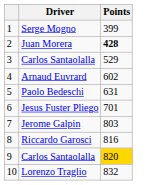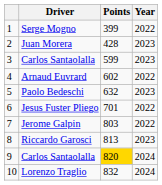+ column: Year | 2022 | 2023 | 2023 | 2022 | 2023 | 2022 | 2022 | 2023 | 2024 | 2024
Juan Morera | Points: bold -> normal
3 / Carlos Santaolalla | Points: 529 -> 599
Paolo Bedeschi | Points: 631 -> 632
Riccardo Garosci | Points: 816 -> 813
